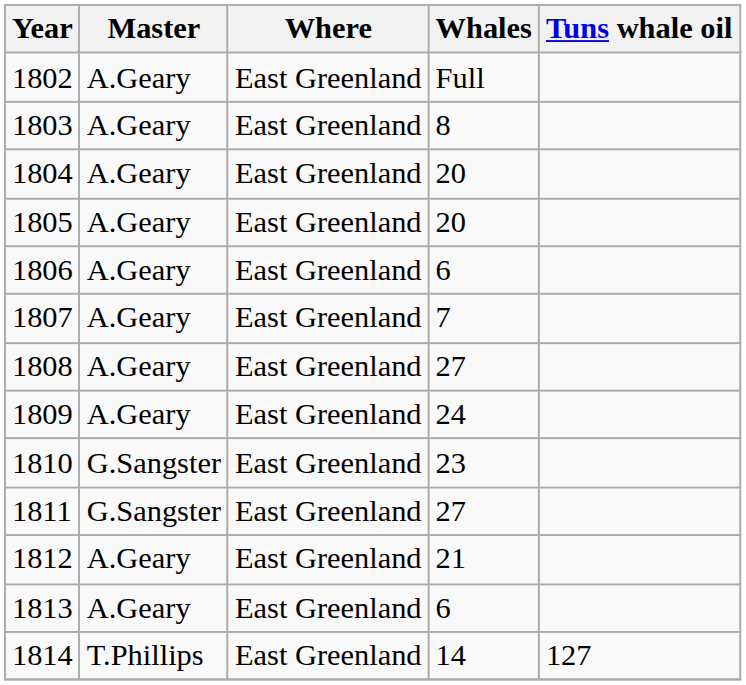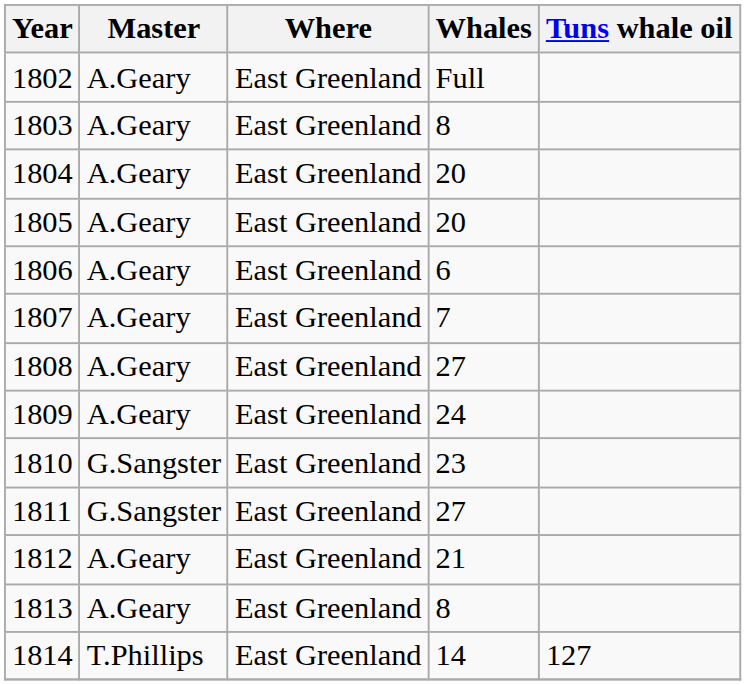1813 | Whales: 6 -> 8
